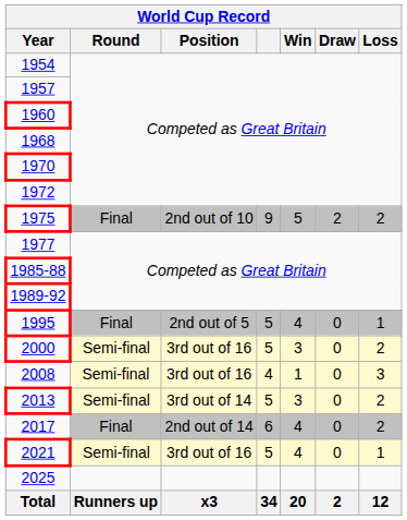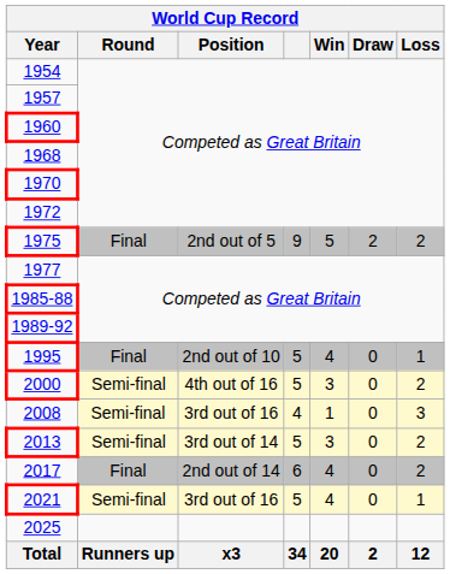1975 | World Cup Record / Position: 2nd out of 10 -> 2nd out of 5
1995 | World Cup Record / Position: 2nd out of 5 -> 2nd out of 10
2000 | World Cup Record / Position: 3rd out of 16 -> 4th out of 16
